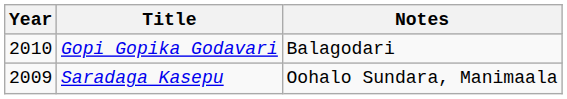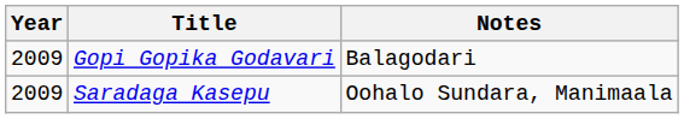Gopi Gopika Godavari | Year: 2010 -> 2009
